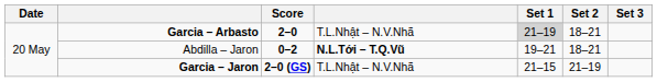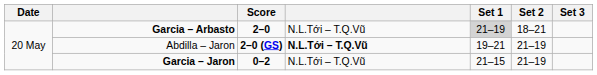Garcia – Arbasto | column 4: T.L.Nhật – N.V.Nhã -> N.L.Tới – T.Q.Vũ
Abdilla – Jaron | Score: 0–2 -> 2–0 (GS)
Abdilla – Jaron | Set 2: 18–21 -> 21–19
Garcia – Jaron | Score: 2–0 (GS) -> 0–2
Garcia – Jaron | column 4: T.L.Nhật – N.V.Nhã -> N.L.Tới – T.Q.Vũ
